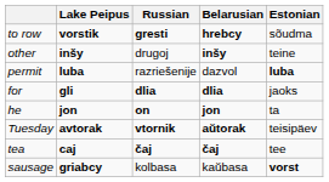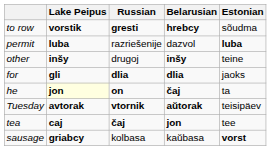rows swapped: other <-> permit
he | Lake Peipus: no background -> lightyellow background
he | Belarusian: jon -> čaj
tea | Belarusian: čaj -> jon
